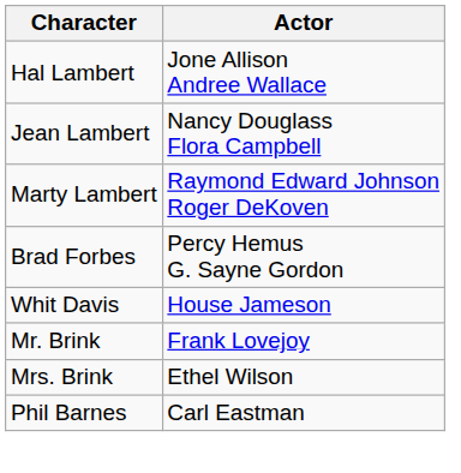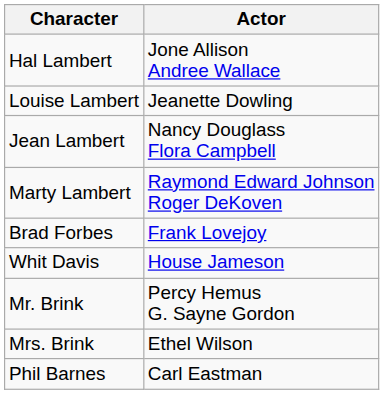+ row: Louise Lambert | Jeanette Dowling
Brad Forbes | Actor: Percy Hemus G. Sayne Gordon -> Frank Lovejoy
Mr. Brink | Actor: Frank Lovejoy -> Percy Hemus G. Sayne Gordon
